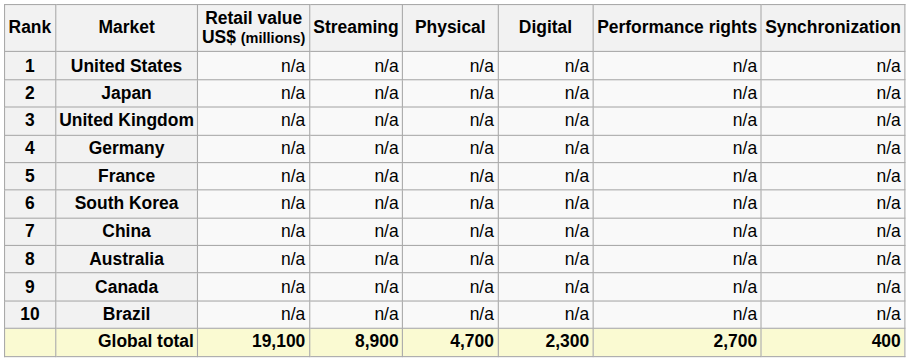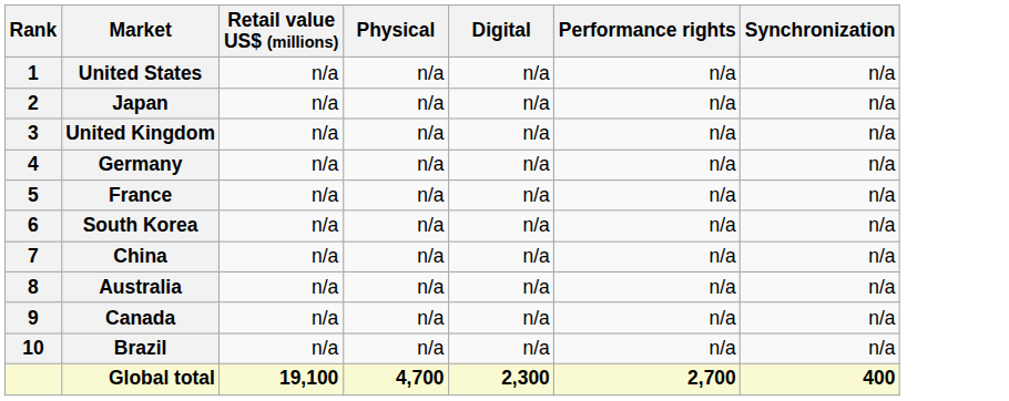- column: Streaming | n/a | n/a | n/a | n/a | n/a | n/a | n/a | n/a | n/a | n/a | 8,900
